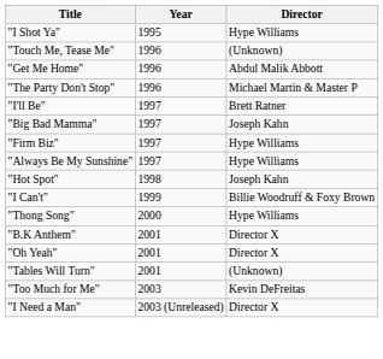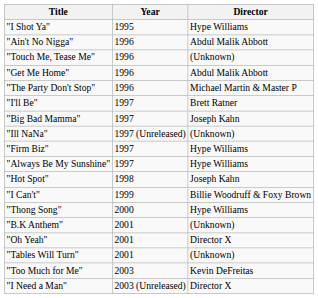+ row: "Ain't No Nigga" | 1996 | Abdul Malik Abbott
+ row: "Ill NaNa" | 1997 (Unreleased) | (Unknown)
"B.K Anthem" | Director: Director X -> (Unknown)
